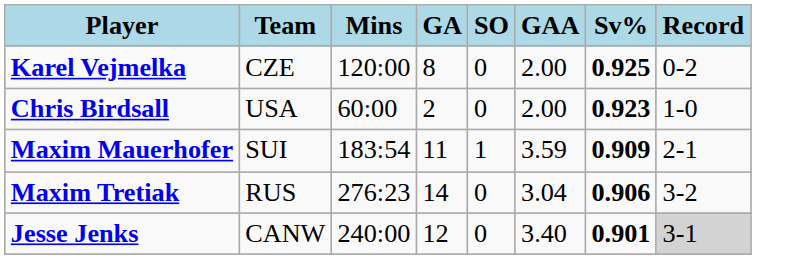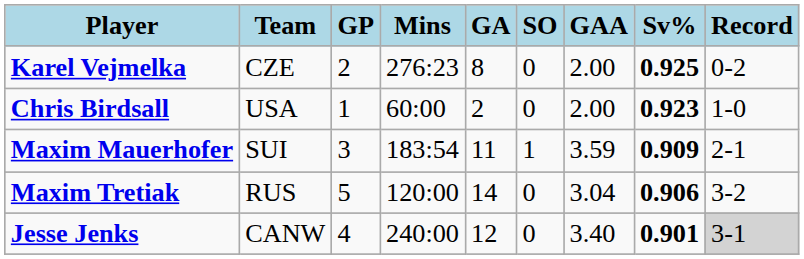+ column: GP | 2 | 1 | 3 | 5 | 4
Karel Vejmelka | Mins: 120:00 -> 276:23
Maxim Tretiak | Mins: 276:23 -> 120:00
